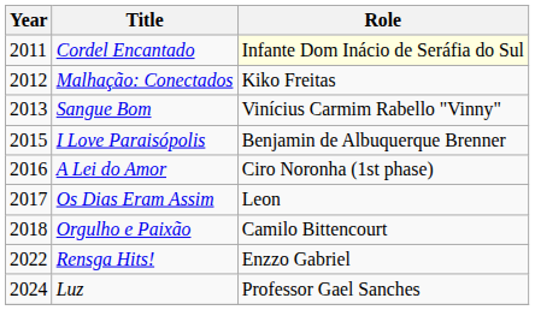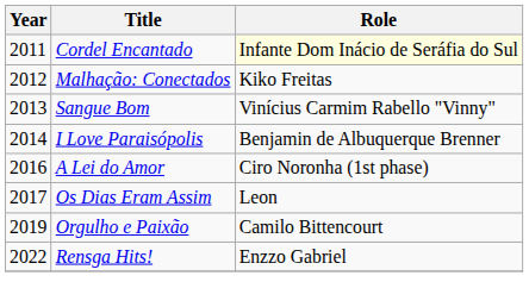I Love Paraisópolis | Year: 2015 -> 2014
Orgulho e Paixão | Year: 2018 -> 2019
- row: 2024 | Luz | Professor Gael Sanches
